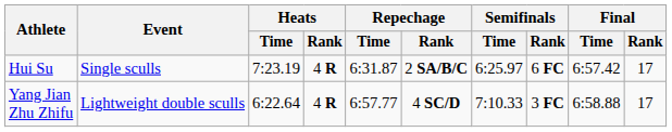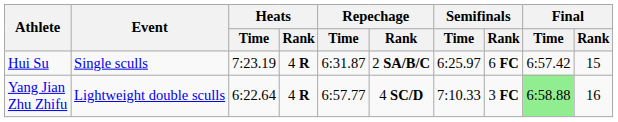Hui Su | Final / Rank: 17 -> 15
Yang Jian Zhu Zhifu | Final / Time: no background -> lightgreen background
Yang Jian Zhu Zhifu | Final / Rank: 17 -> 16
